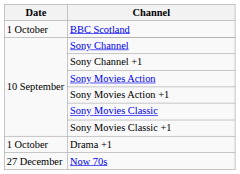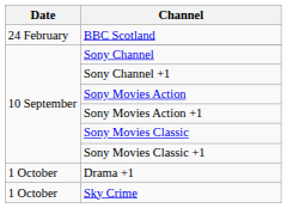BBC Scotland | Date: 1 October -> 24 February
+ row: 1 October | Sky Crime
- row: 27 December | Now 70s
